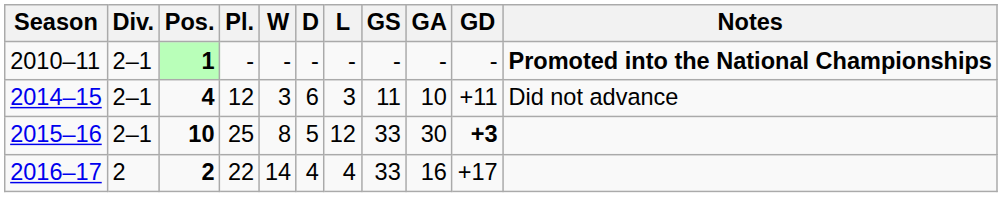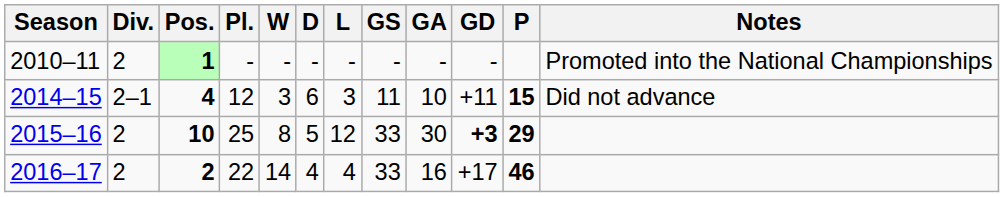+ column: P | 15 | 29 | 46
2010–11 | Div.: 2–1 -> 2
2010–11 | Notes: bold -> normal
2015–16 | Div.: 2–1 -> 2
